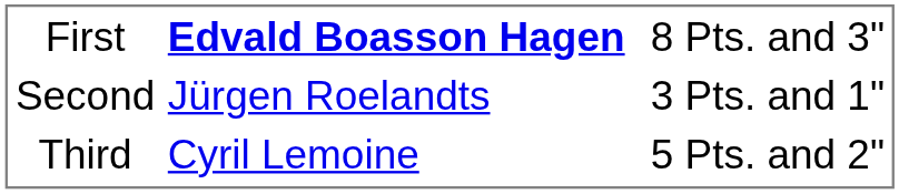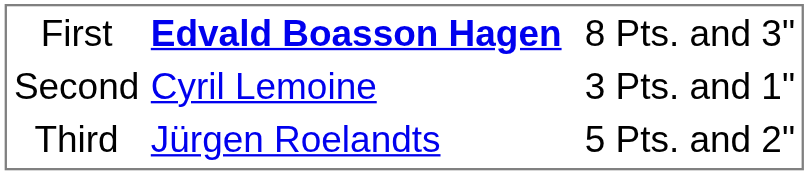Second | column 2: Jürgen Roelandts -> Cyril Lemoine
Third | column 2: Cyril Lemoine -> Jürgen Roelandts
